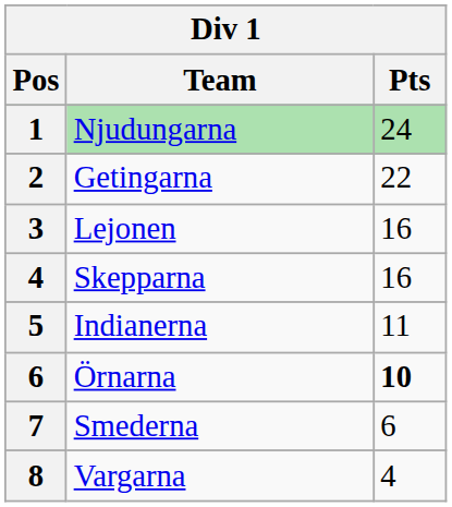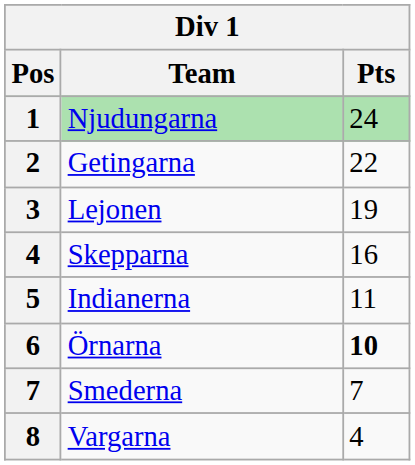Lejonen | Pts: 16 -> 19
Smederna | Pts: 6 -> 7
